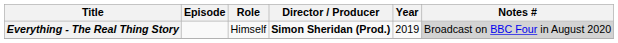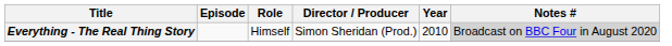Everything - The Real Thing Story | Director / Producer: bold -> normal
Everything - The Real Thing Story | Year: 2019 -> 2010
